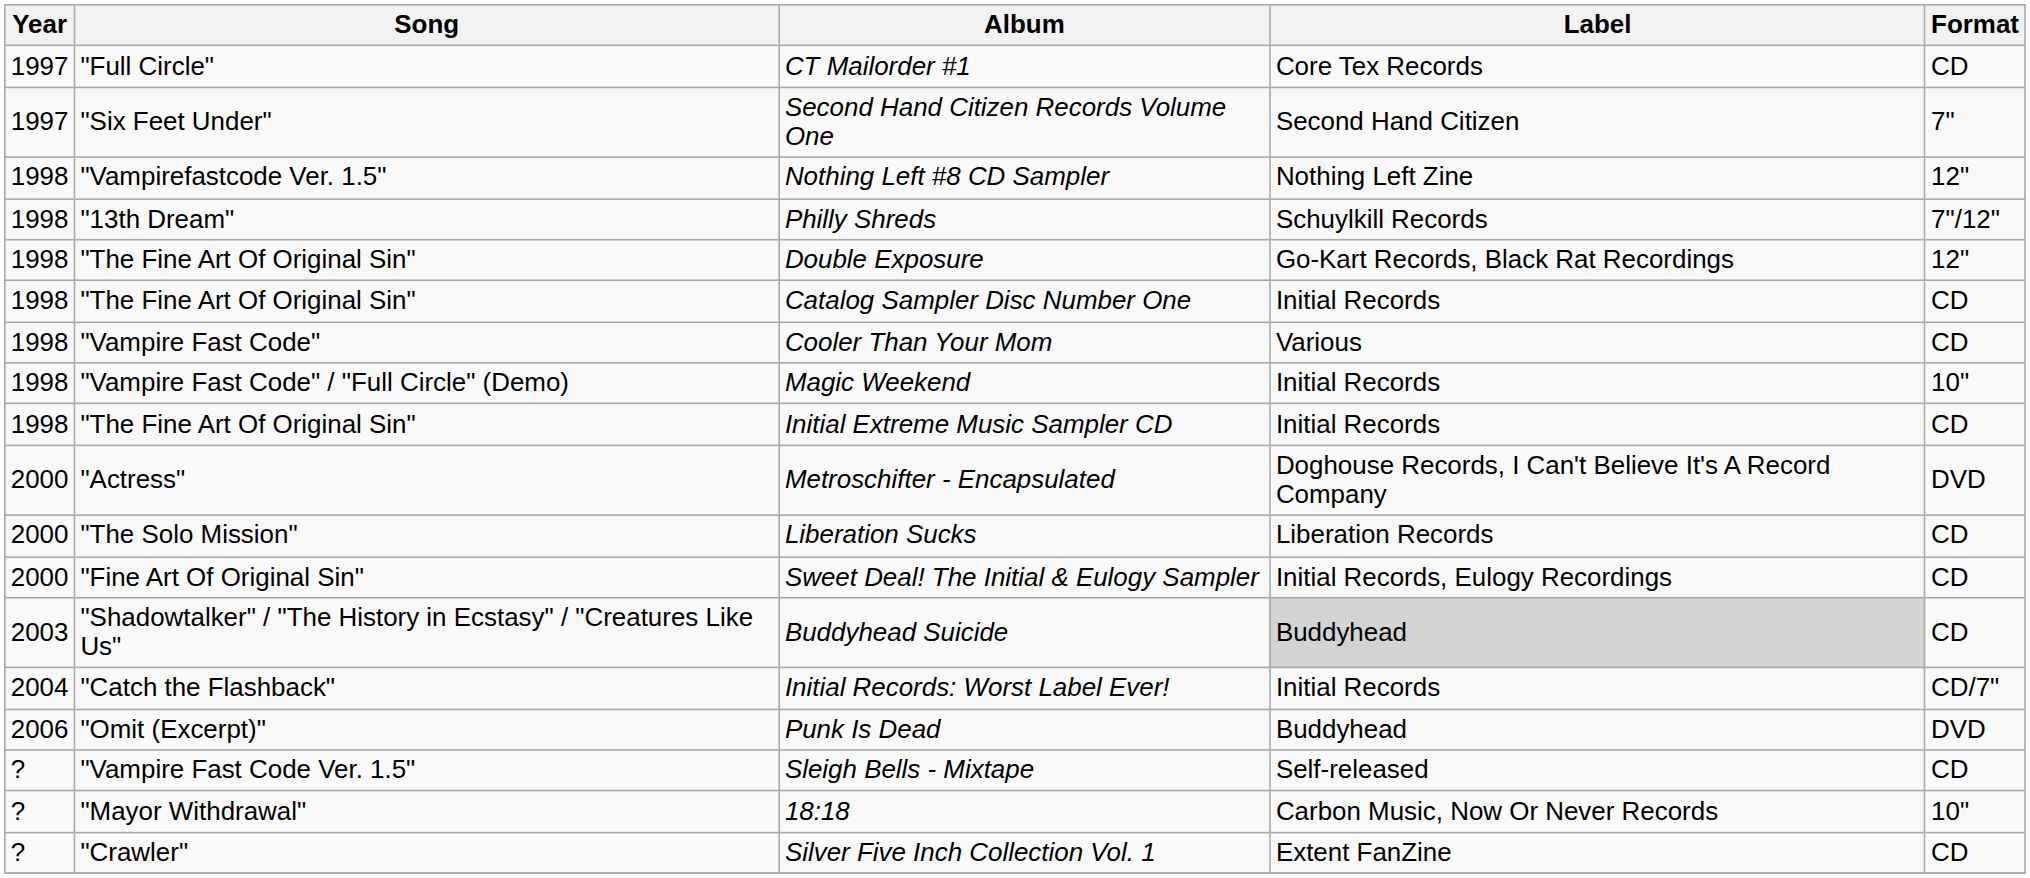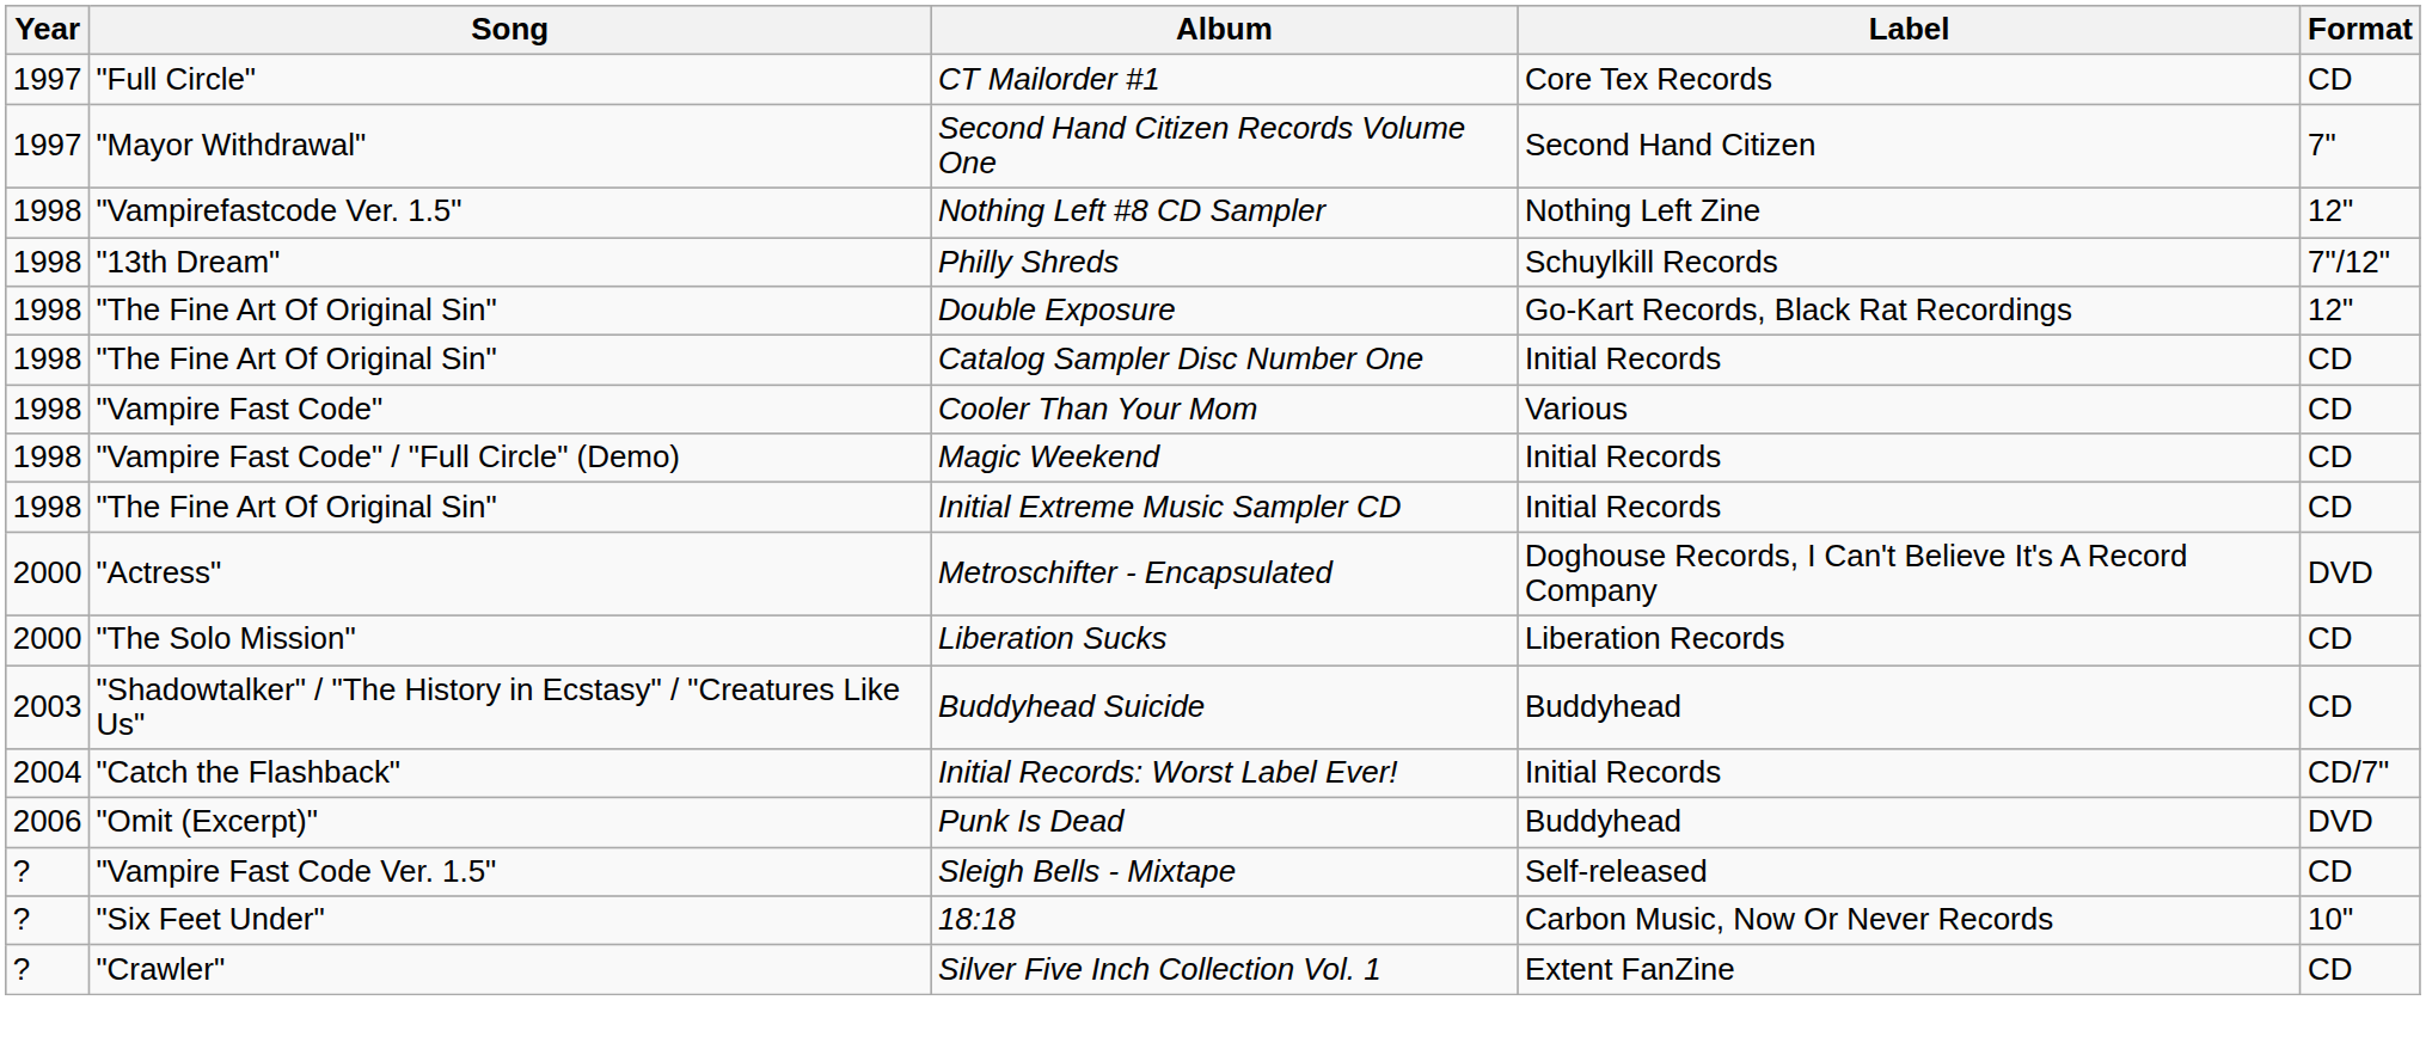Second Hand Citizen Records Volume One | Song: "Six Feet Under" -> "Mayor Withdrawal"
Magic Weekend | Format: 10" -> CD
- row: 2000 | "Fine Art Of Original Sin" | Sweet Deal! The Initial & Eulogy Sampler | Initial Records, Eulogy Recordings | CD
Buddyhead Suicide | Label: lightgrey background -> no background
18:18 | Song: "Mayor Withdrawal" -> "Six Feet Under"
